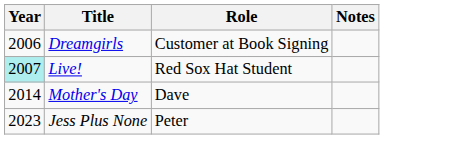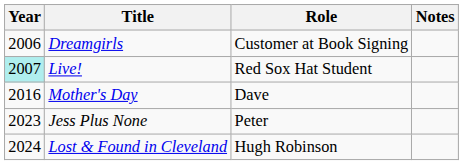Mother's Day | Year: 2014 -> 2016
+ row: 2024 | Lost & Found in Cleveland | Hugh Robinson
